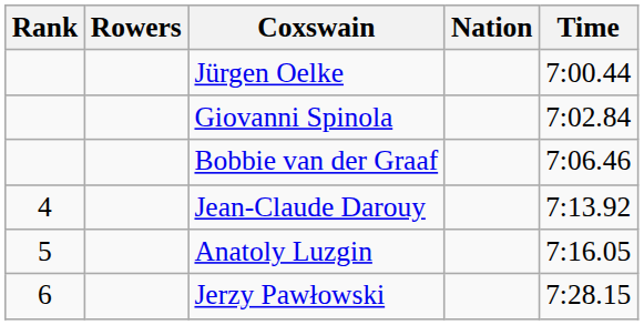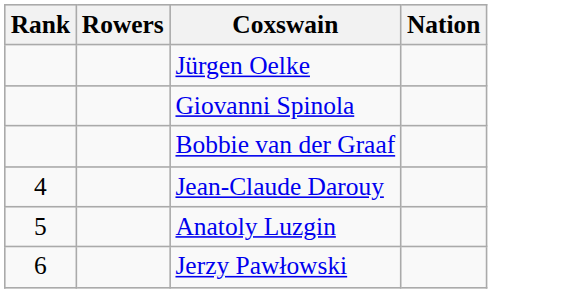- column: Time | 7:00.44 | 7:02.84 | 7:06.46 | 7:13.92 | 7:16.05 | 7:28.15
